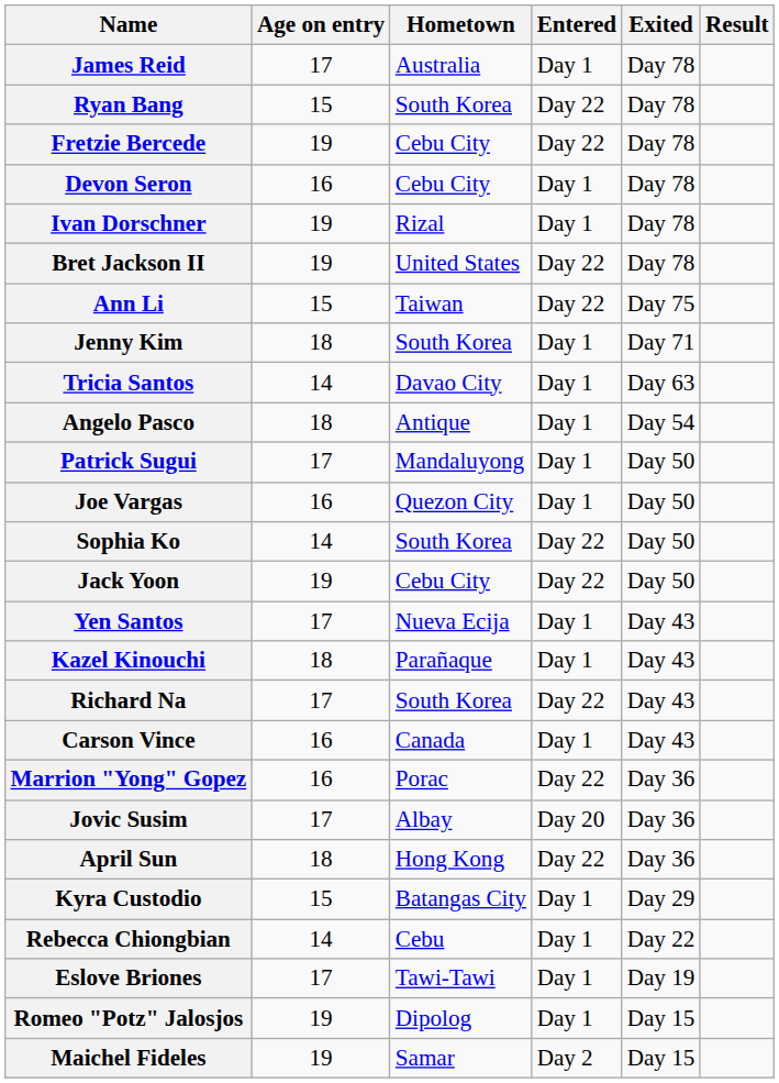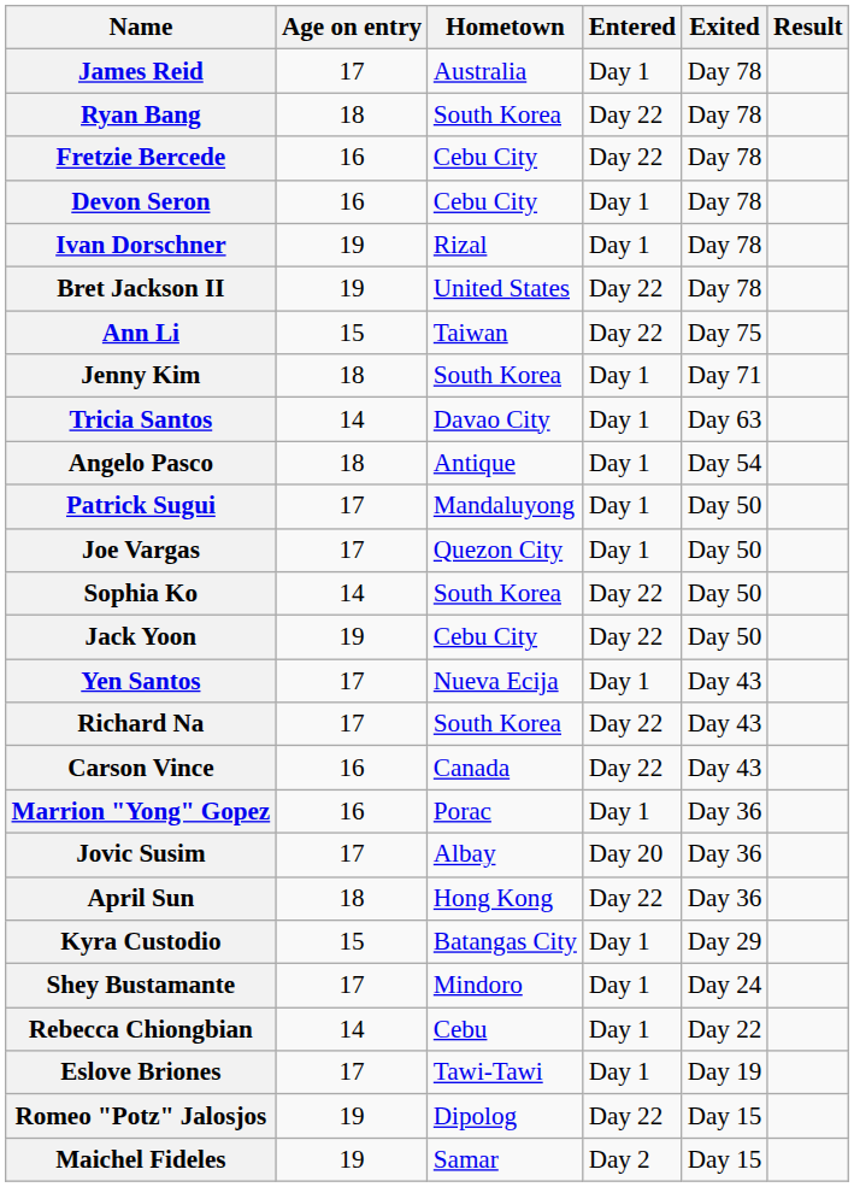Ryan Bang | Age on entry: 15 -> 18
Fretzie Bercede | Age on entry: 19 -> 16
Joe Vargas | Age on entry: 16 -> 17
- row: Kazel Kinouchi | 18 | Parañaque | Day 1 | Day 43
Carson Vince | Entered: Day 1 -> Day 22
Marrion "Yong" Gopez | Entered: Day 22 -> Day 1
+ row: Shey Bustamante | 17 | Mindoro | Day 1 | Day 24
Romeo "Potz" Jalosjos | Entered: Day 1 -> Day 22
